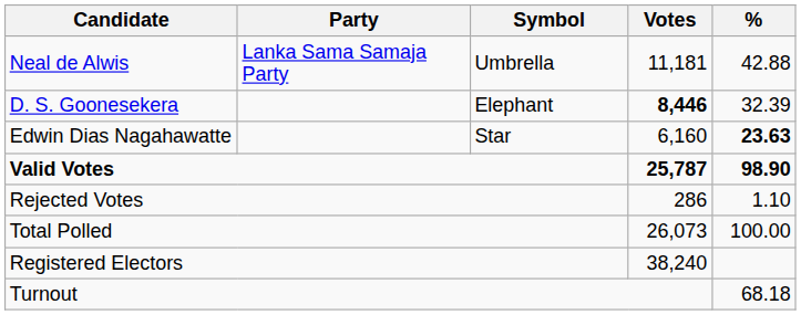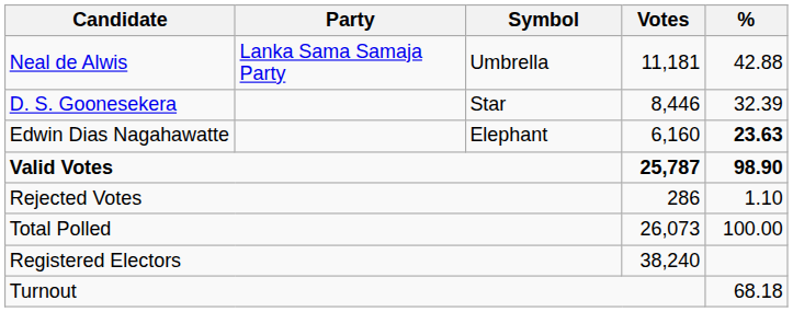D. S. Goonesekera | Symbol: Elephant -> Star
D. S. Goonesekera | Votes: bold -> normal
Edwin Dias Nagahawatte | Symbol: Star -> Elephant
